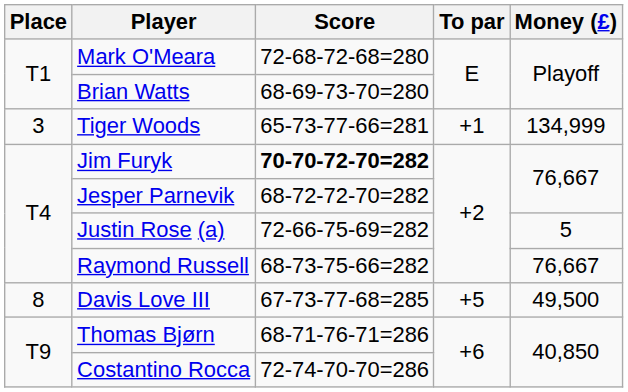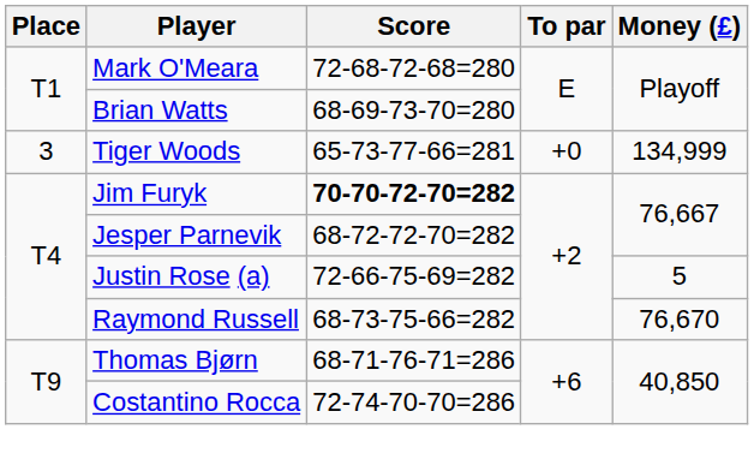Tiger Woods | To par: +1 -> +0
Raymond Russell | Money (£): 76,667 -> 76,670
- row: 8 | Davis Love III | 67-73-77-68=285 | +5 | 49,500
